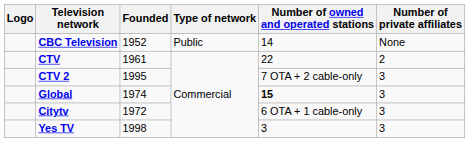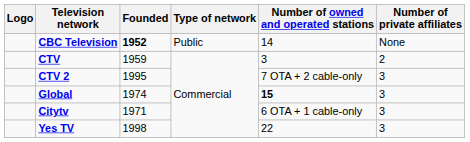CBC Television | Founded: normal -> bold
CTV | Founded: 1961 -> 1959
CTV | Number of owned and operated stations: 22 -> 3
Citytv | Founded: 1972 -> 1971
Yes TV | Number of owned and operated stations: 3 -> 22
